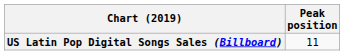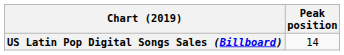US Latin Pop Digital Songs Sales (Billboard) | Peak position: 11 -> 14
